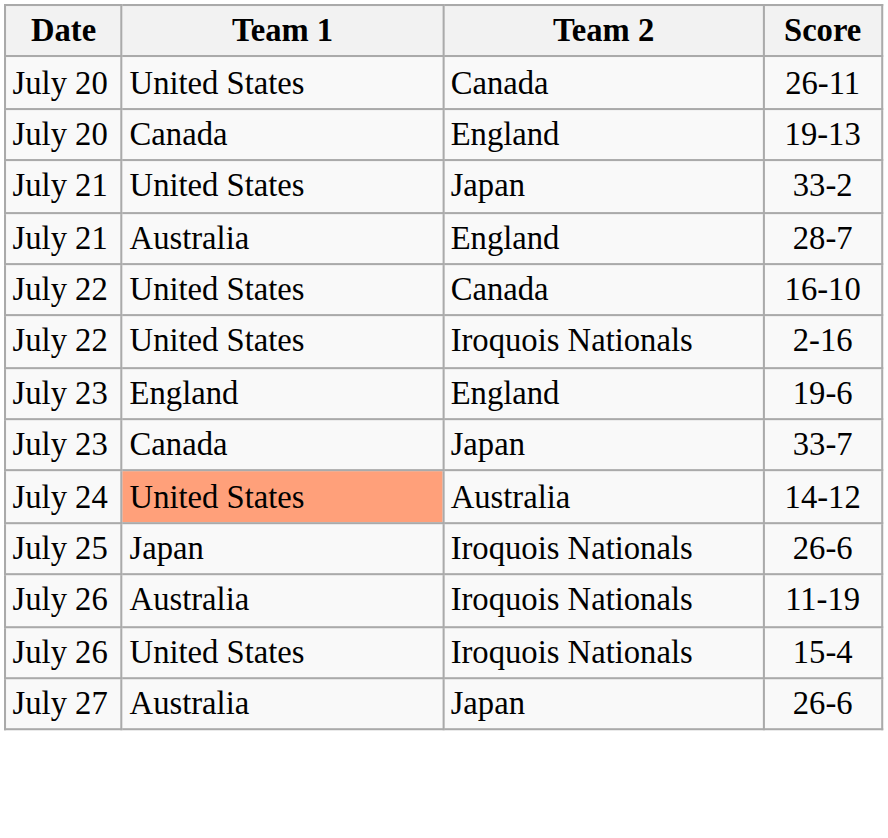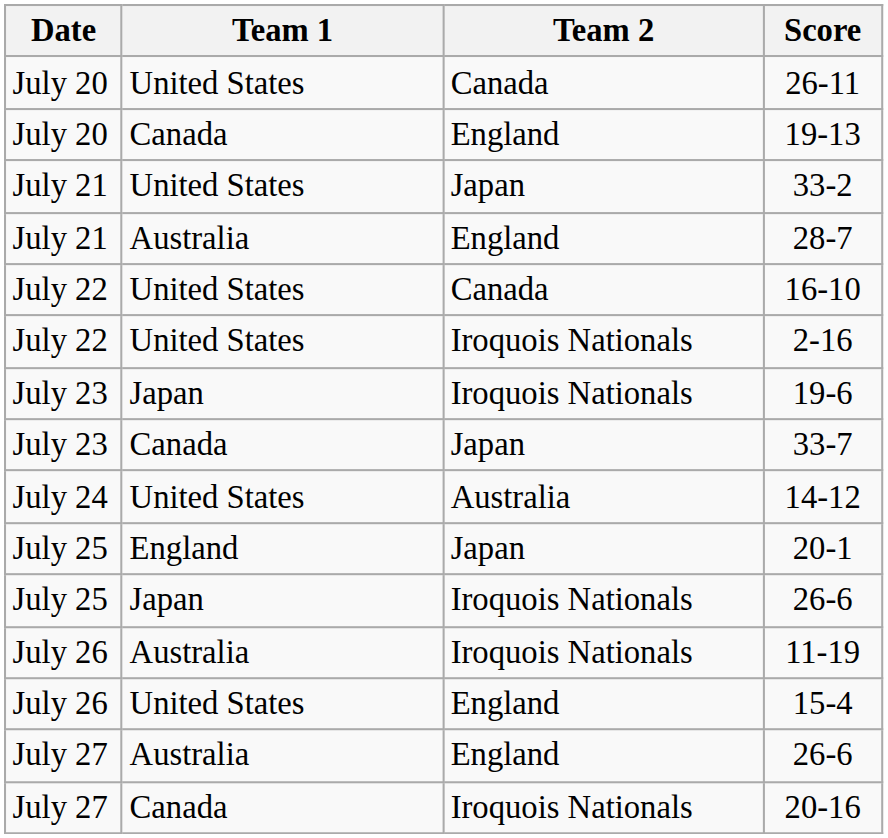19-6 | Team 1: England -> Japan
19-6 | Team 2: England -> Iroquois Nationals
14-12 | Team 1: lightsalmon background -> no background
+ row: July 25 | England | Japan | 20-1
15-4 | Team 2: Iroquois Nationals -> England
July 27 / 26-6 | Team 2: Japan -> England
+ row: July 27 | Canada | Iroquois Nationals | 20-16
